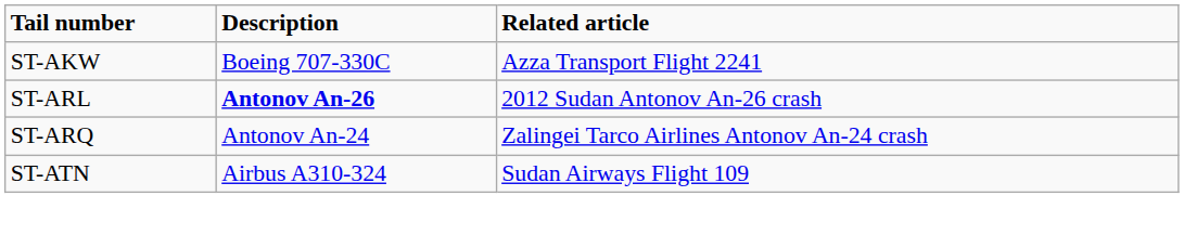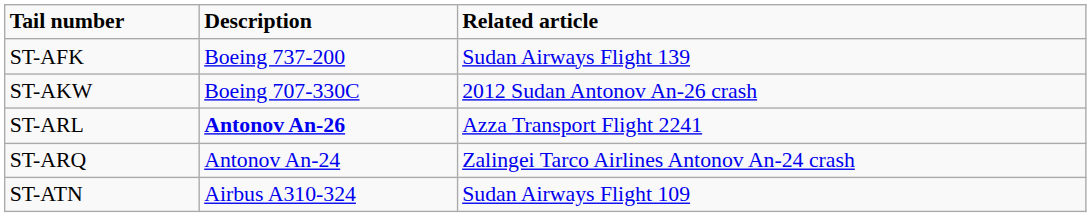+ row: ST-AFK | Boeing 737-200 | Sudan Airways Flight 139
ST-AKW | Related article: Azza Transport Flight 2241 -> 2012 Sudan Antonov An-26 crash
ST-ARL | Related article: 2012 Sudan Antonov An-26 crash -> Azza Transport Flight 2241
